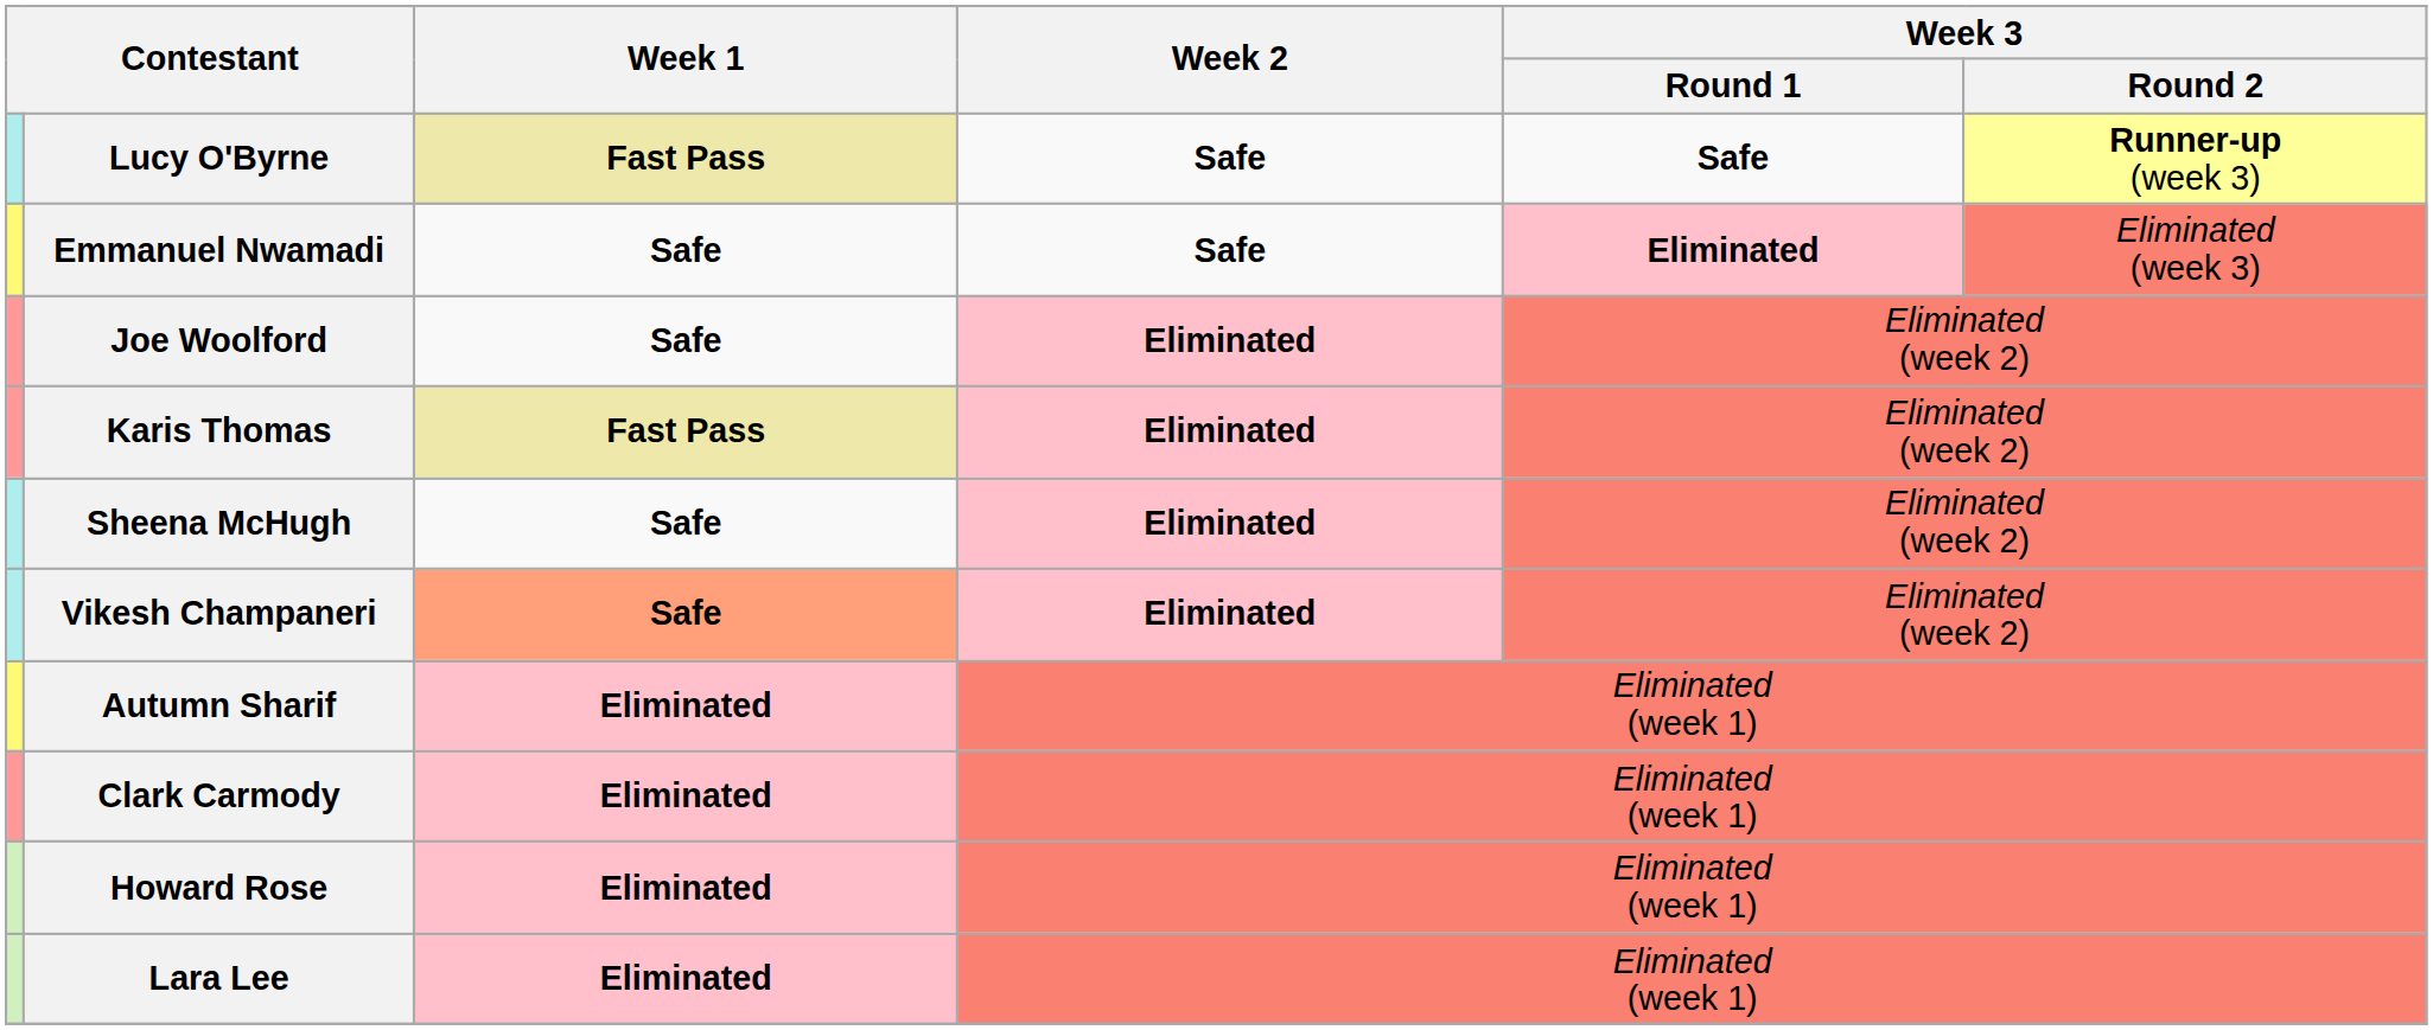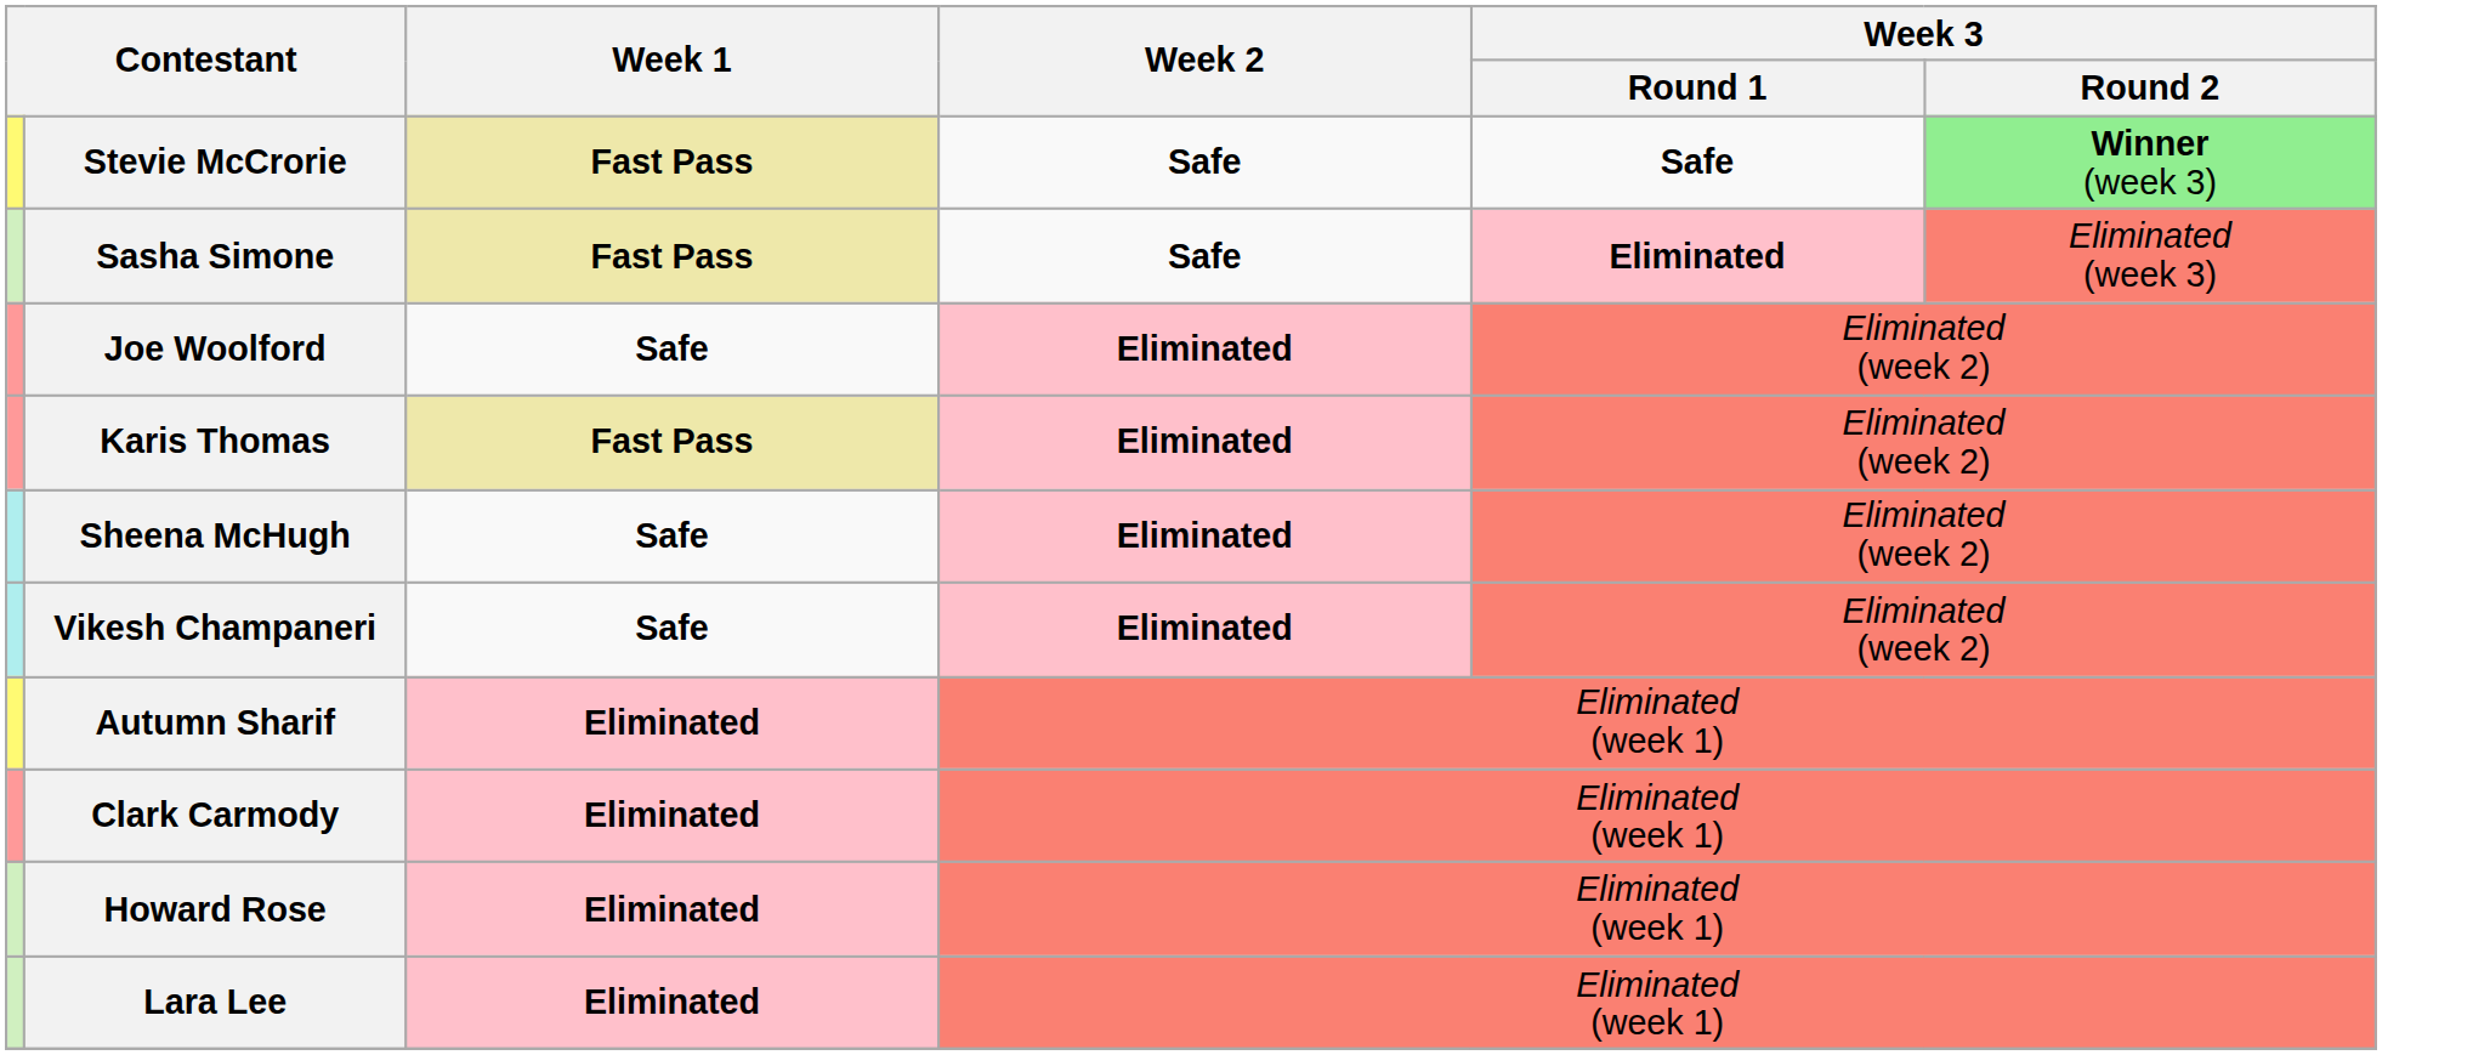+ row: Stevie McCrorie | Fast Pass | Safe | Safe | Winner (week 3)
- row: Lucy O'Byrne | Fast Pass | Safe | Safe | Runner-up (week 3)
- row: Emmanuel Nwamadi | Safe | Safe | Eliminated | Eliminated (week 3)
+ row: Sasha Simone | Fast Pass | Safe | Eliminated | Eliminated (week 3)
Vikesh Champaneri | Week 1: lightsalmon background -> no background
